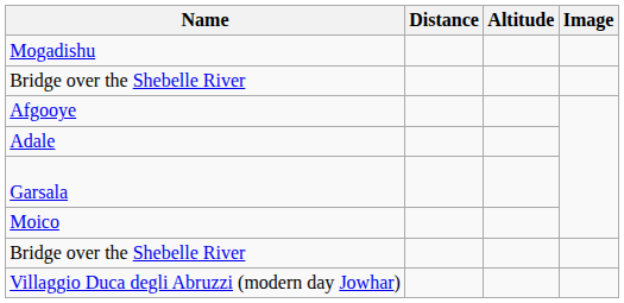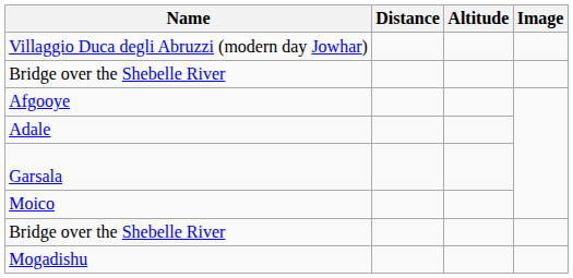rows swapped: Mogadishu <-> Villaggio Duca degli Abruzzi (modern day Jowhar)
